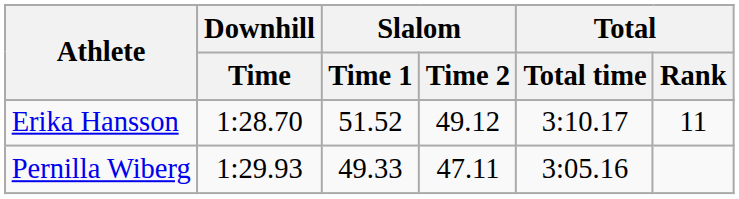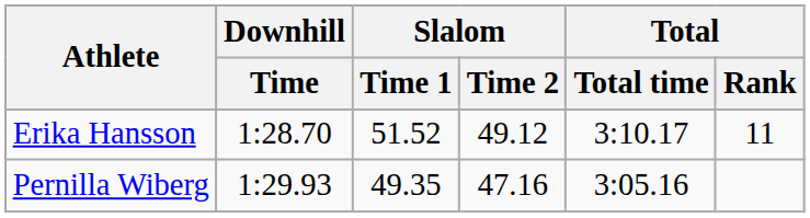Pernilla Wiberg | Slalom / Time 1: 49.33 -> 49.35
Pernilla Wiberg | Slalom / Time 2: 47.11 -> 47.16
